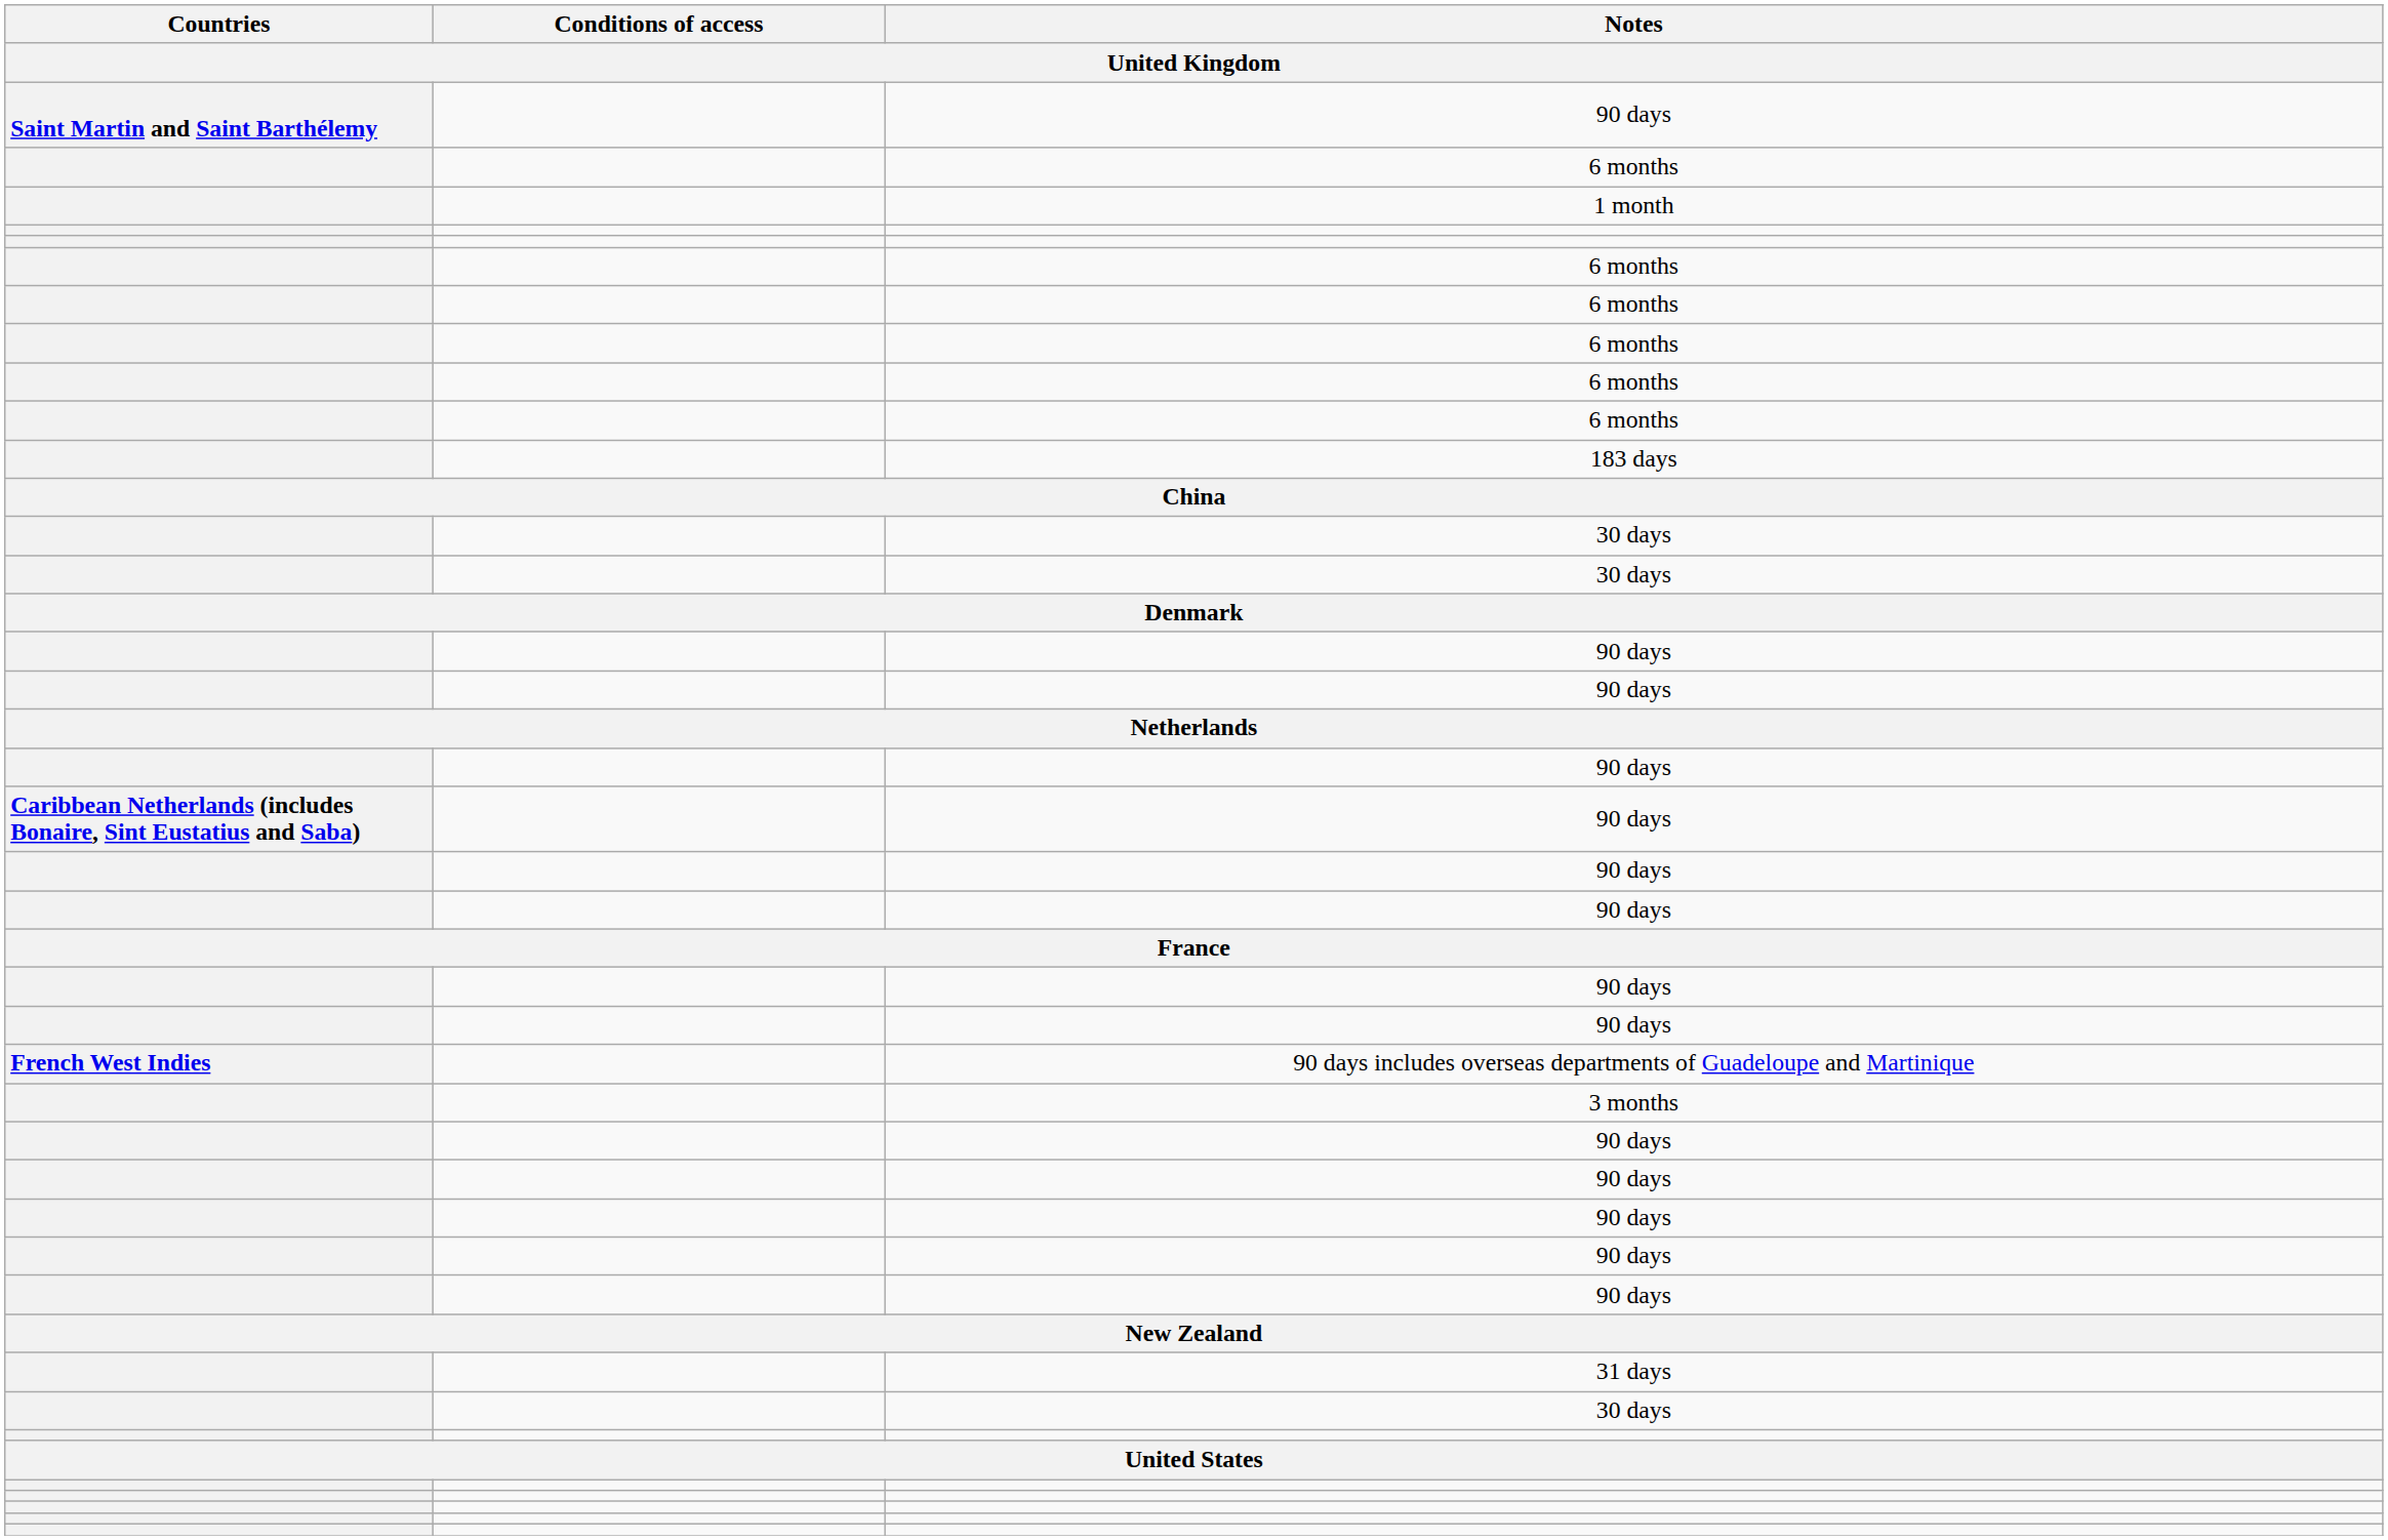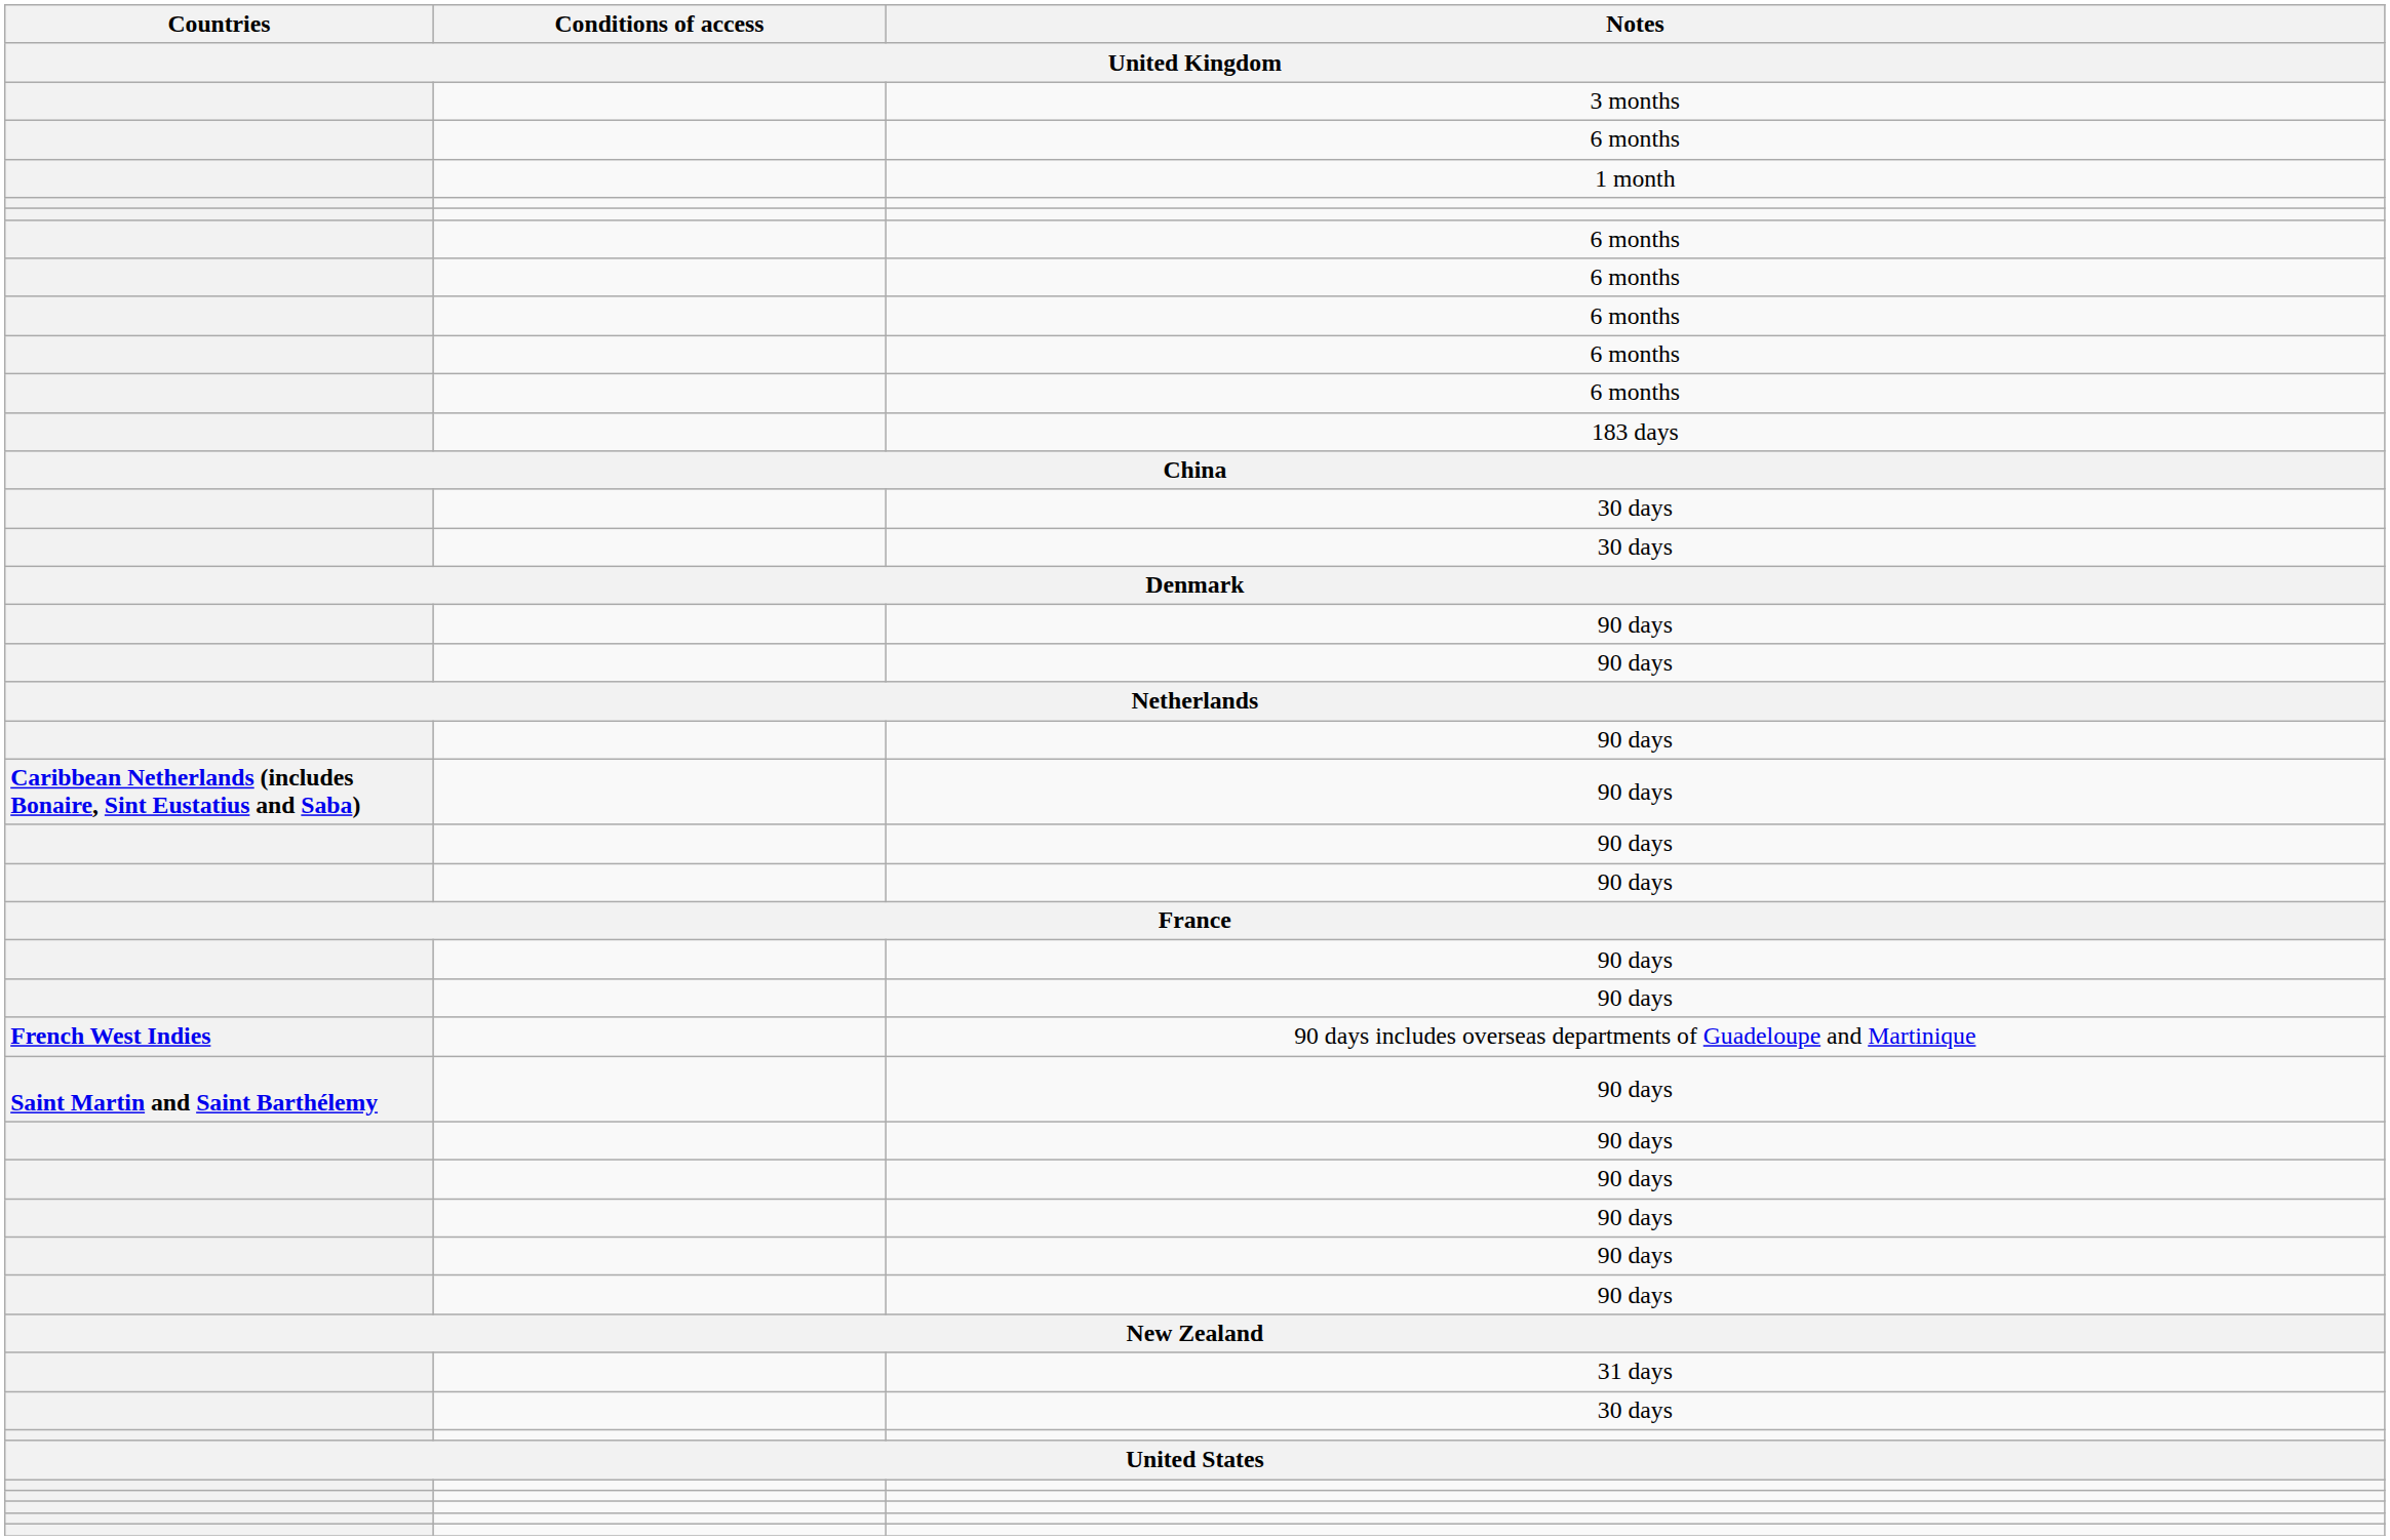rows swapped: 3 months <-> Saint Martin and Saint Barthélemy / 90 days
